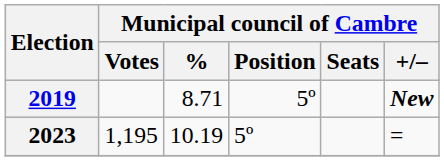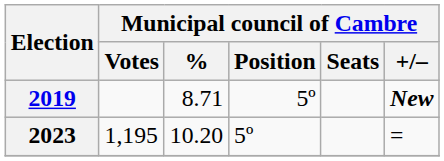2023 | Municipal council of Cambre / %: 10.19 -> 10.20
